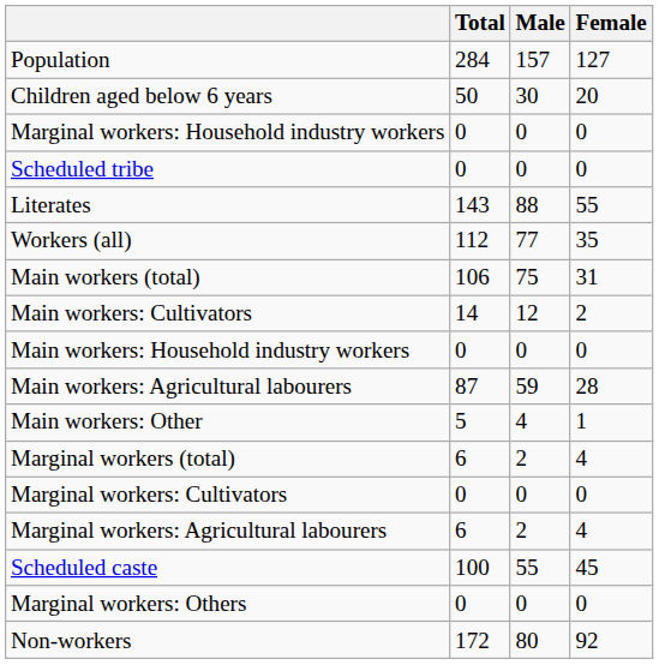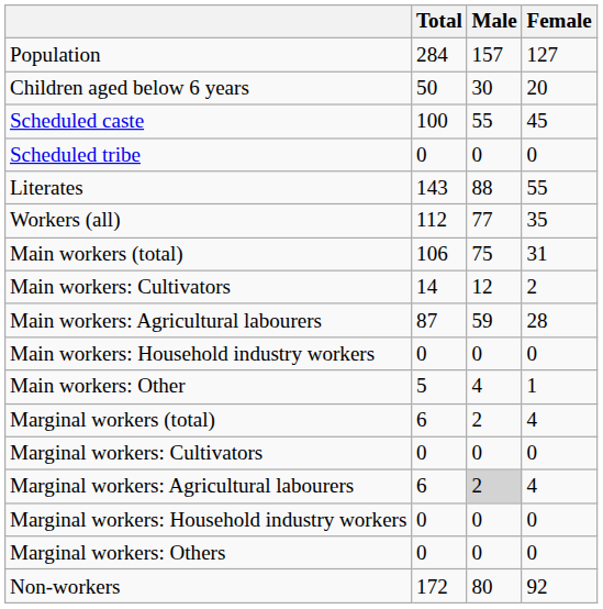rows swapped: Scheduled caste <-> Marginal workers: Household industry workers
rows swapped: Main workers: Agricultural labourers <-> Main workers: Household industry workers
Marginal workers: Agricultural labourers | Male: no background -> lightgrey background
